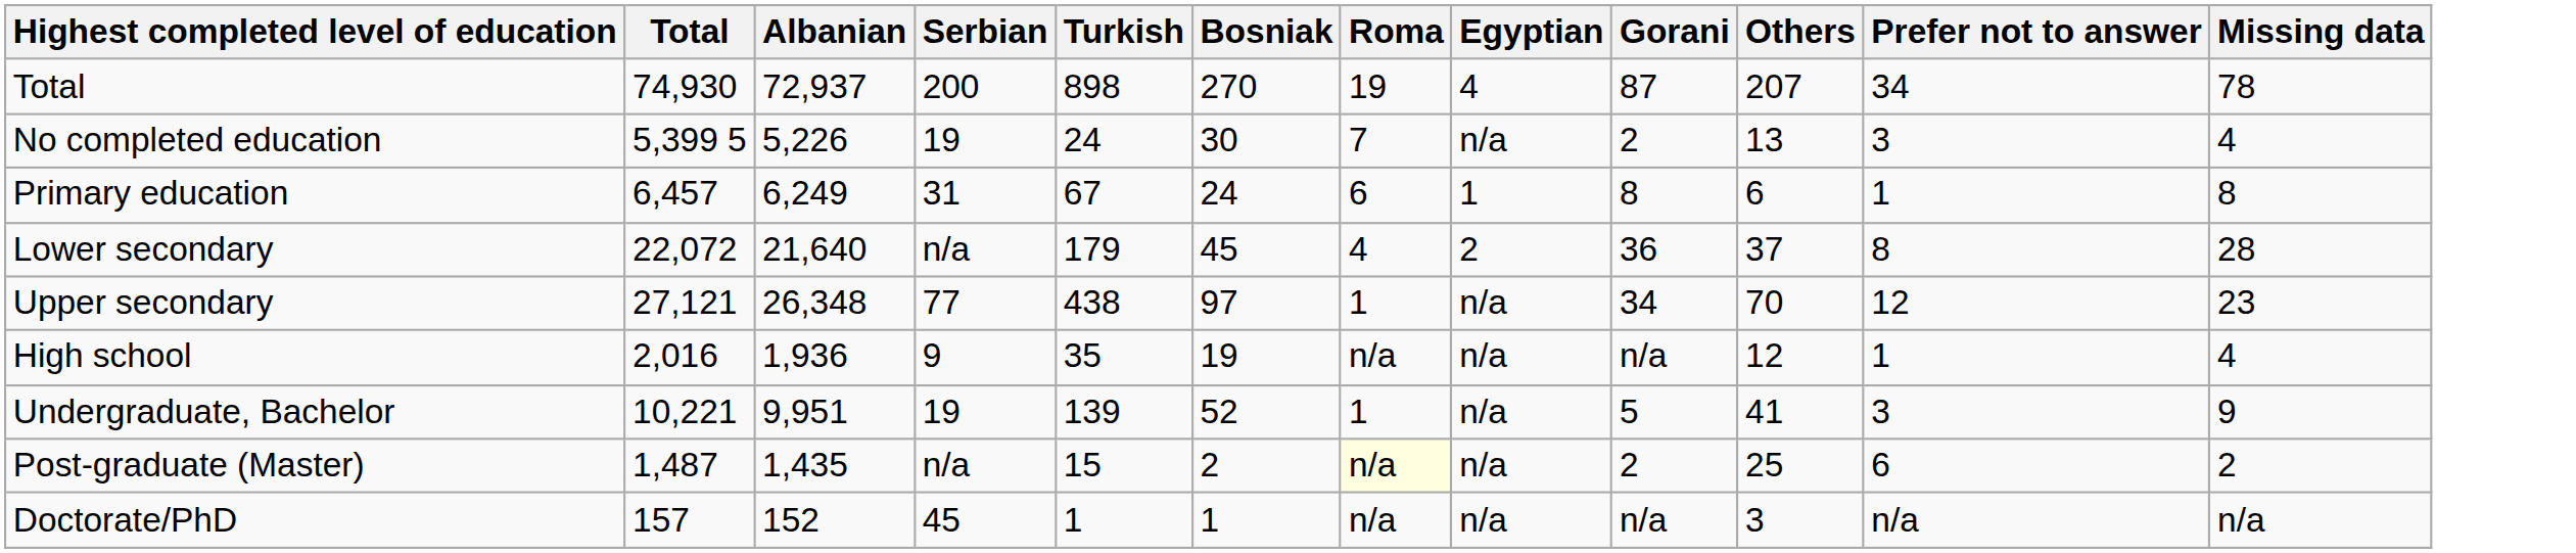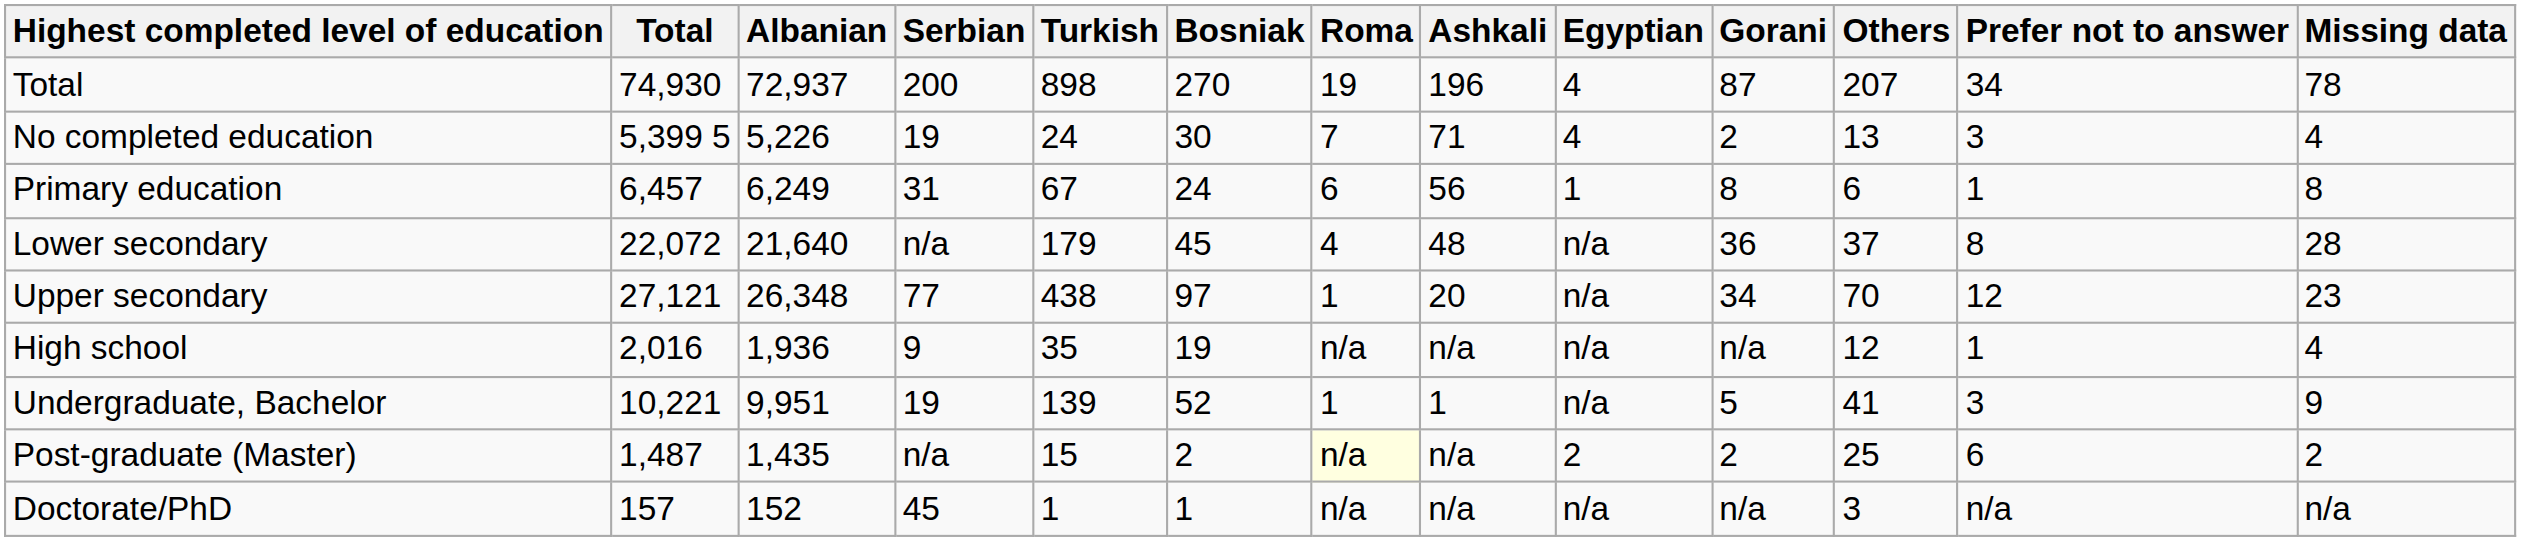+ column: Ashkali | 196 | 71 | 56 | 48 | 20 | n/a | 1 | n/a | n/a
No completed education | Egyptian: n/a -> 4
Lower secondary | Egyptian: 2 -> n/a
Post-graduate (Master) | Egyptian: n/a -> 2
